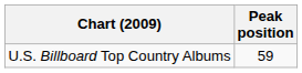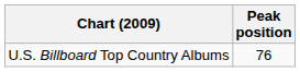U.S. Billboard Top Country Albums | Peak position: 59 -> 76
